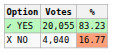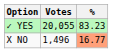X NO | Votes: 4,040 -> 1,496
